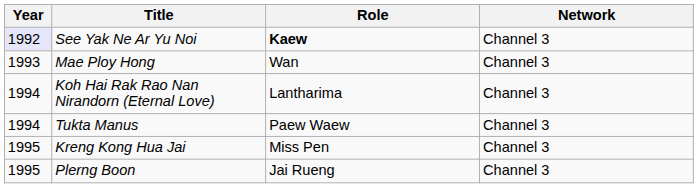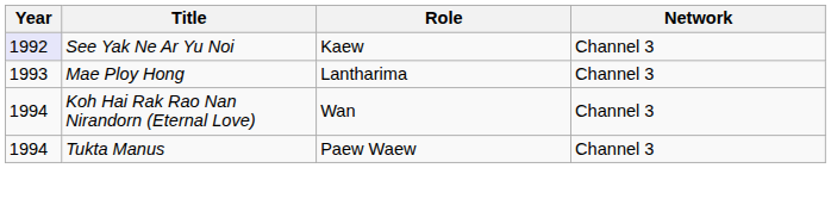See Yak Ne Ar Yu Noi | Role: bold -> normal
Mae Ploy Hong | Role: Wan -> Lantharima
Koh Hai Rak Rao Nan Nirandorn (Eternal Love) | Role: Lantharima -> Wan
- row: 1995 | Kreng Kong Hua Jai | Miss Pen | Channel 3
- row: 1995 | Plerng Boon | Jai Rueng | Channel 3
